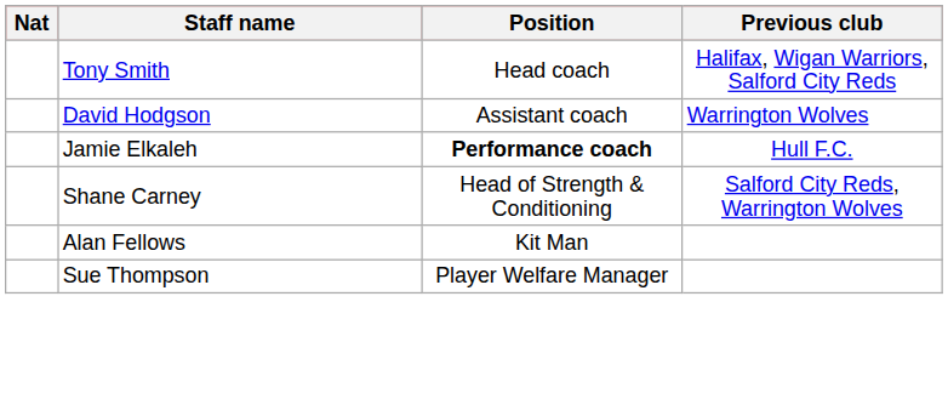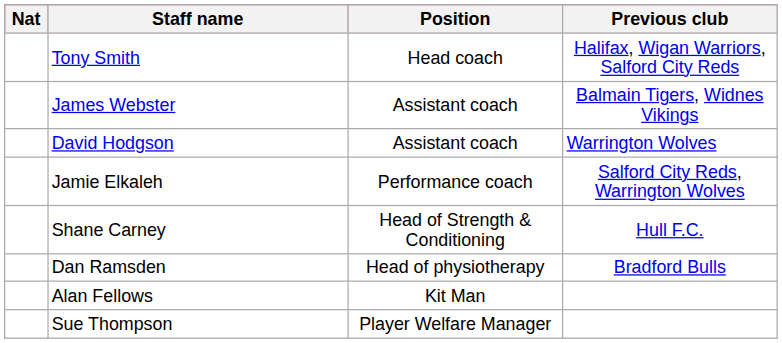+ row: James Webster | Assistant coach | Balmain Tigers, Widnes Vikings
Jamie Elkaleh | Position: bold -> normal
Jamie Elkaleh | Previous club: Hull F.C. -> Salford City Reds, Warrington Wolves
Shane Carney | Previous club: Salford City Reds, Warrington Wolves -> Hull F.C.
+ row: Dan Ramsden | Head of physiotherapy | Bradford Bulls
